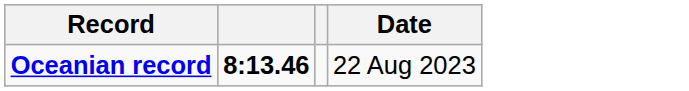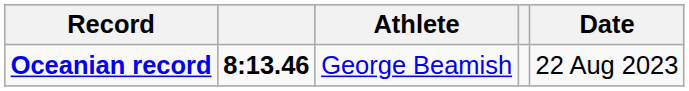+ column: Athlete | George Beamish
